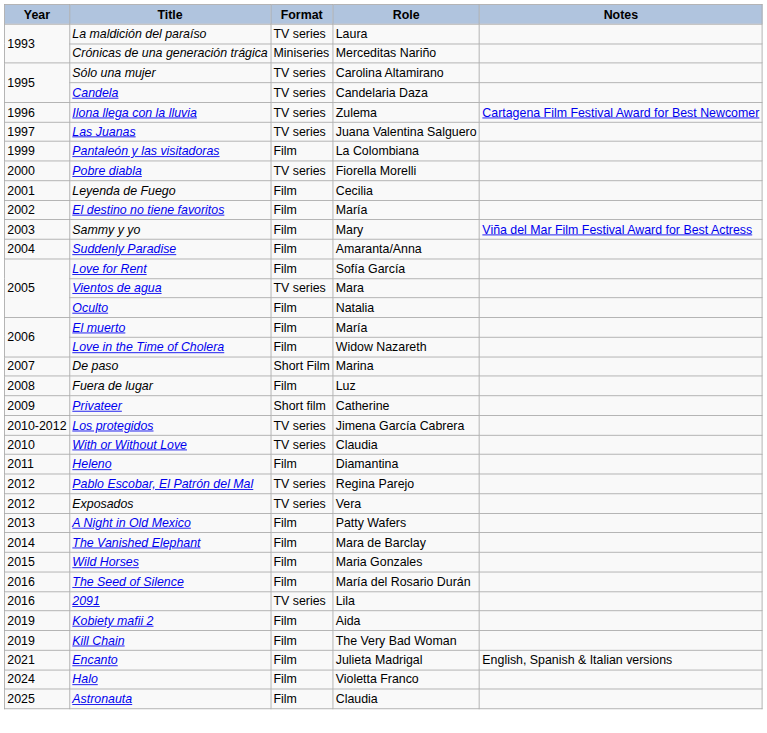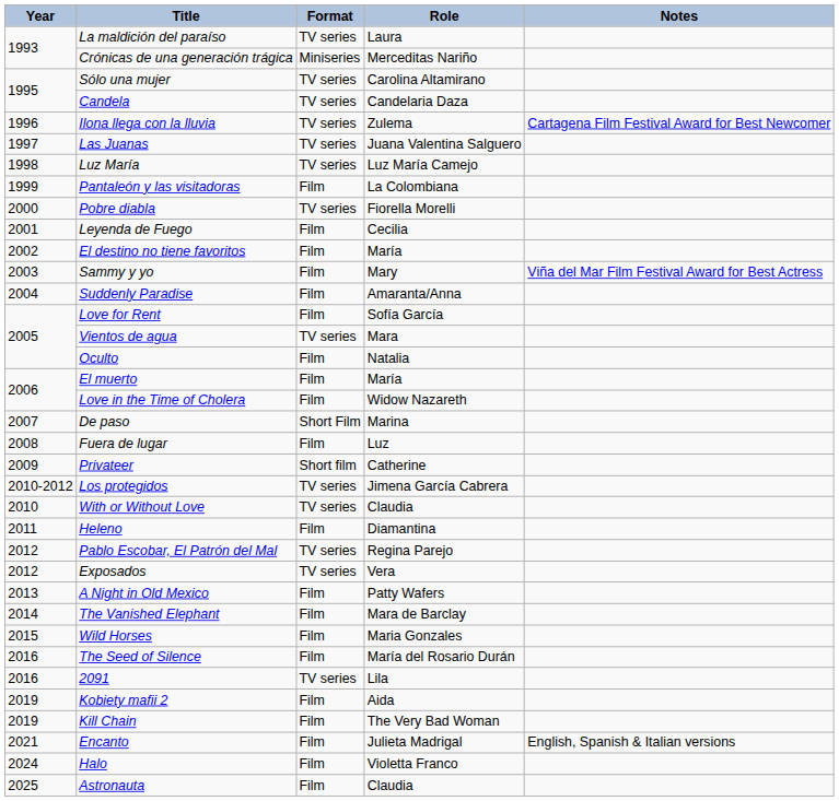+ row: 1998 | Luz María | TV series | Luz María Camejo
